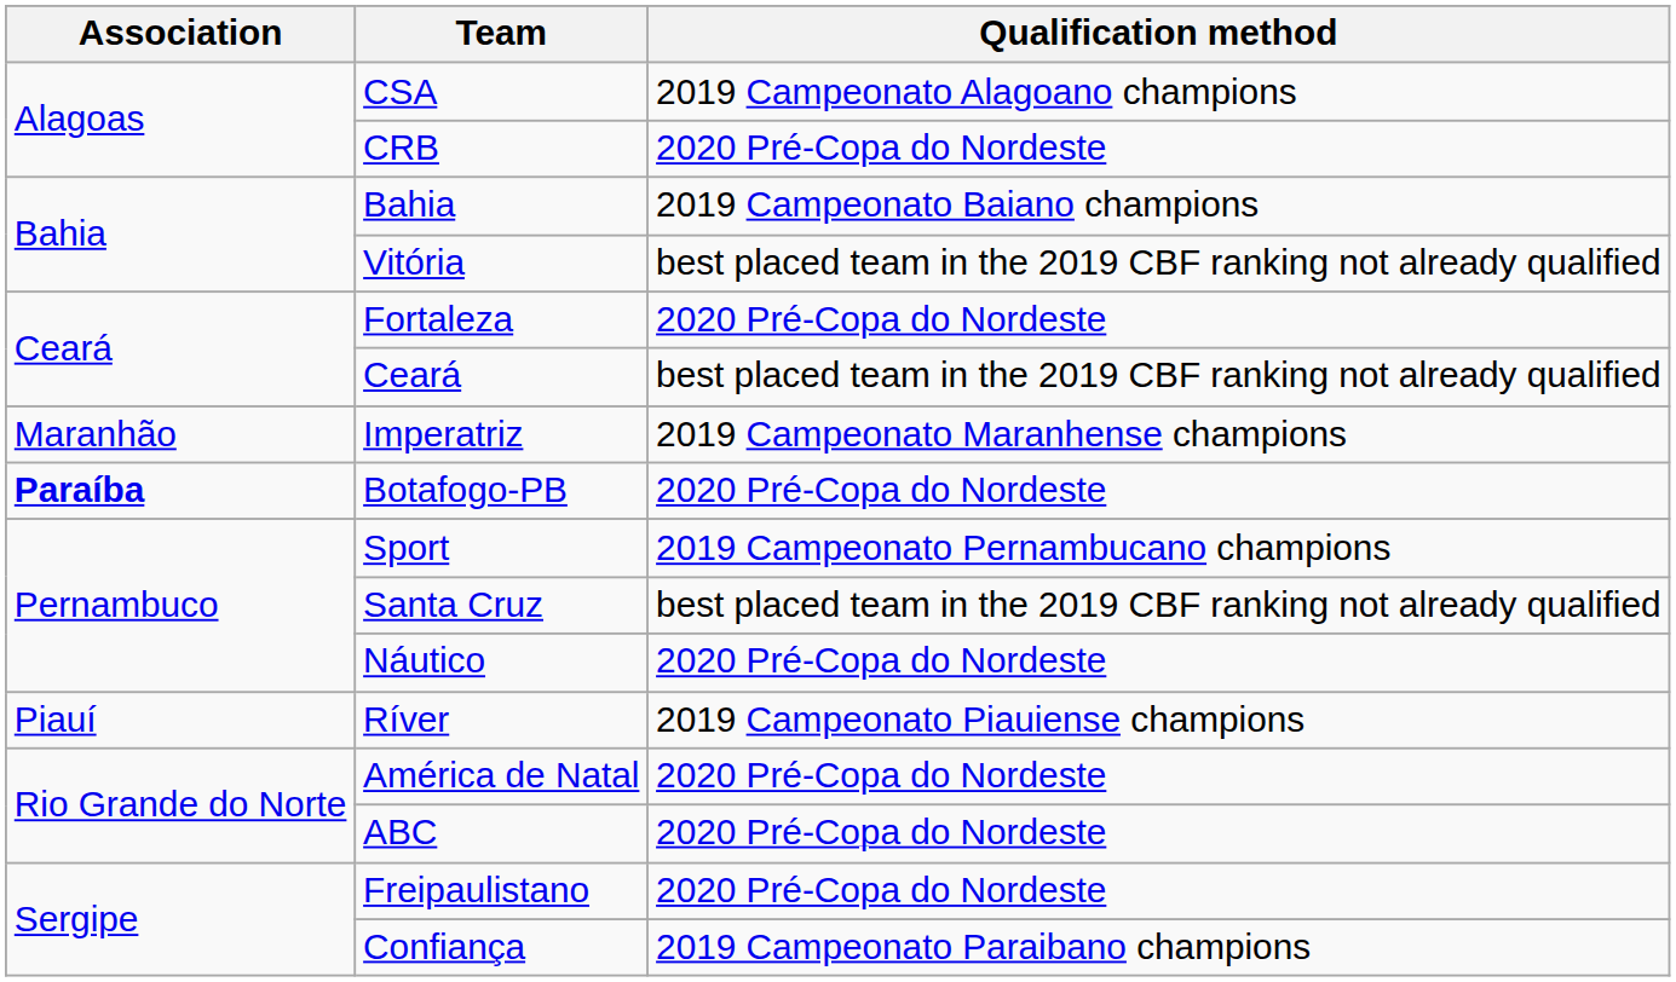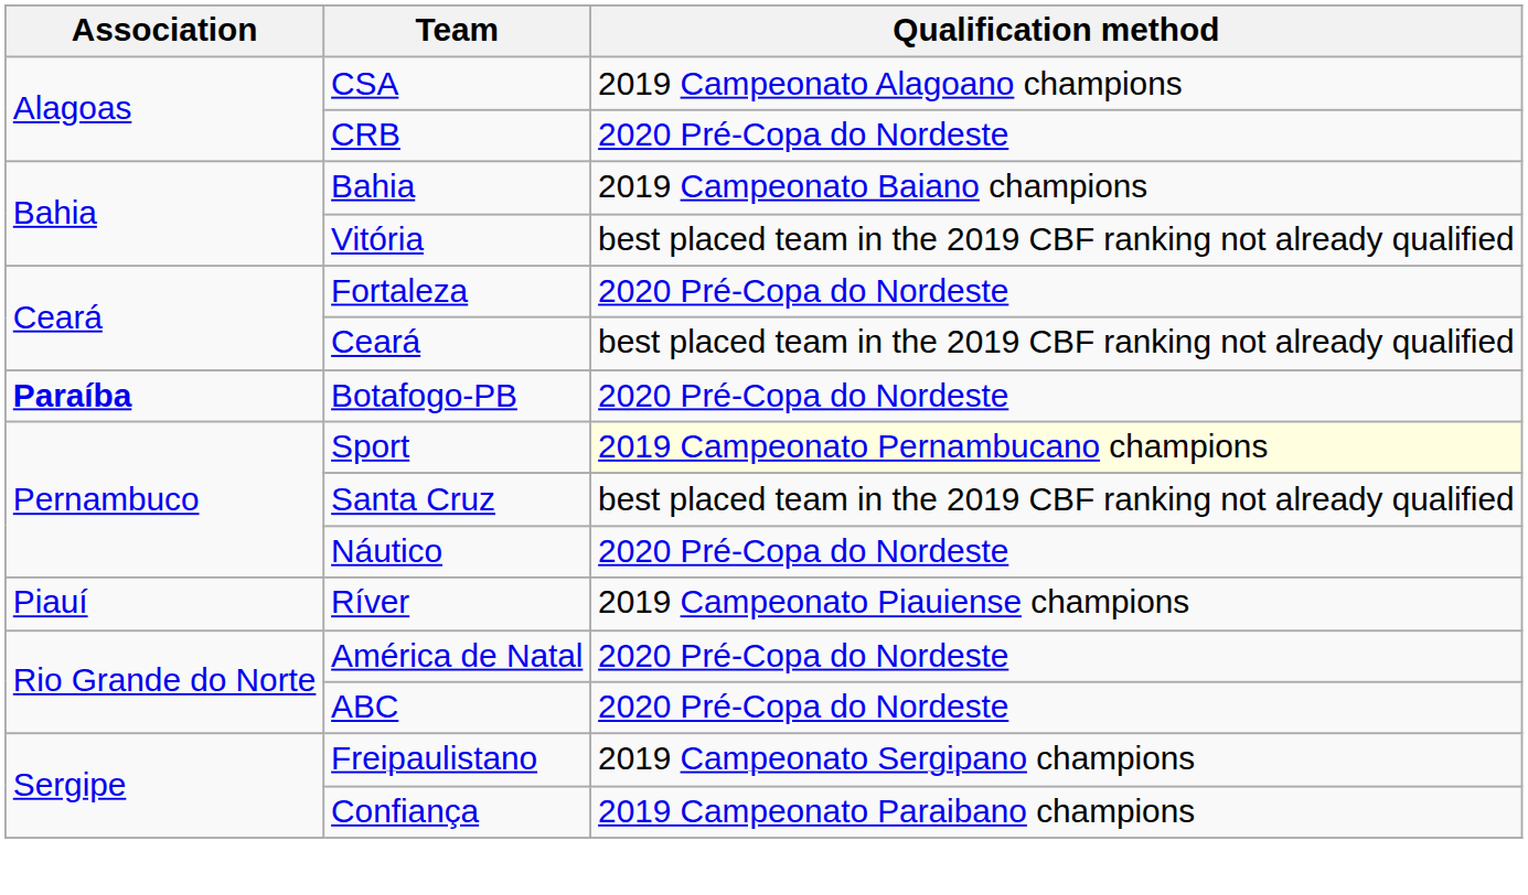- row: Maranhão | Imperatriz | 2019 Campeonato Maranhense champions
Sport | Qualification method: no background -> lightyellow background
Freipaulistano | Qualification method: 2020 Pré-Copa do Nordeste -> 2019 Campeonato Sergipano champions
